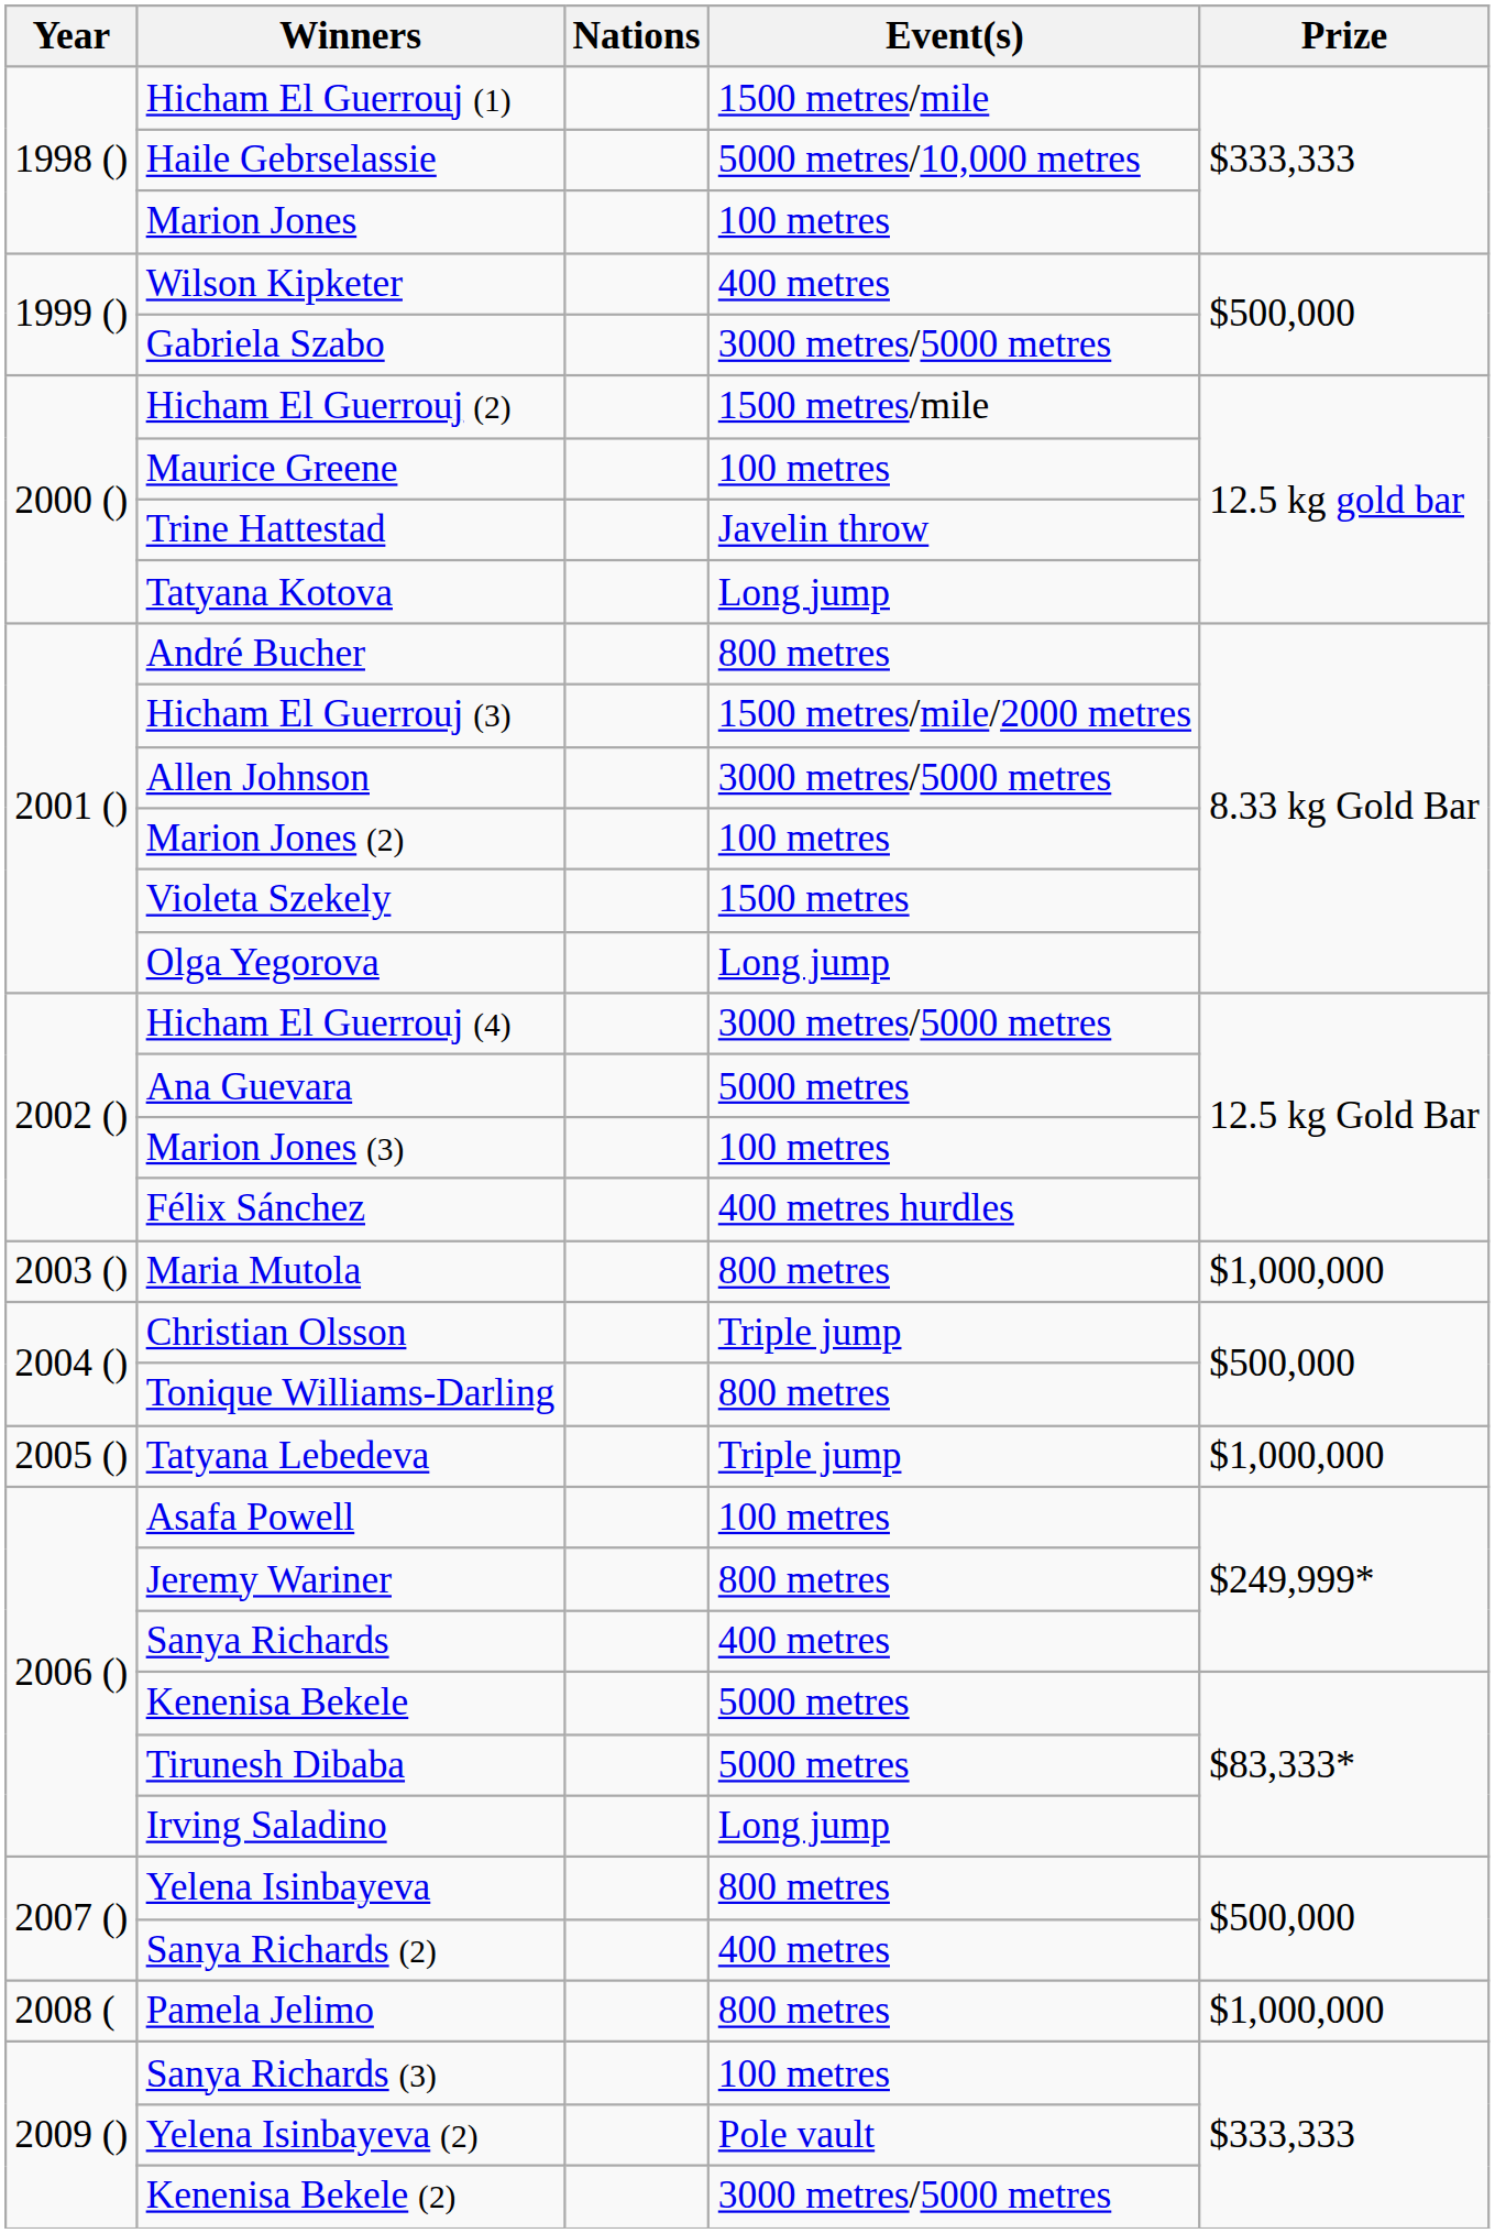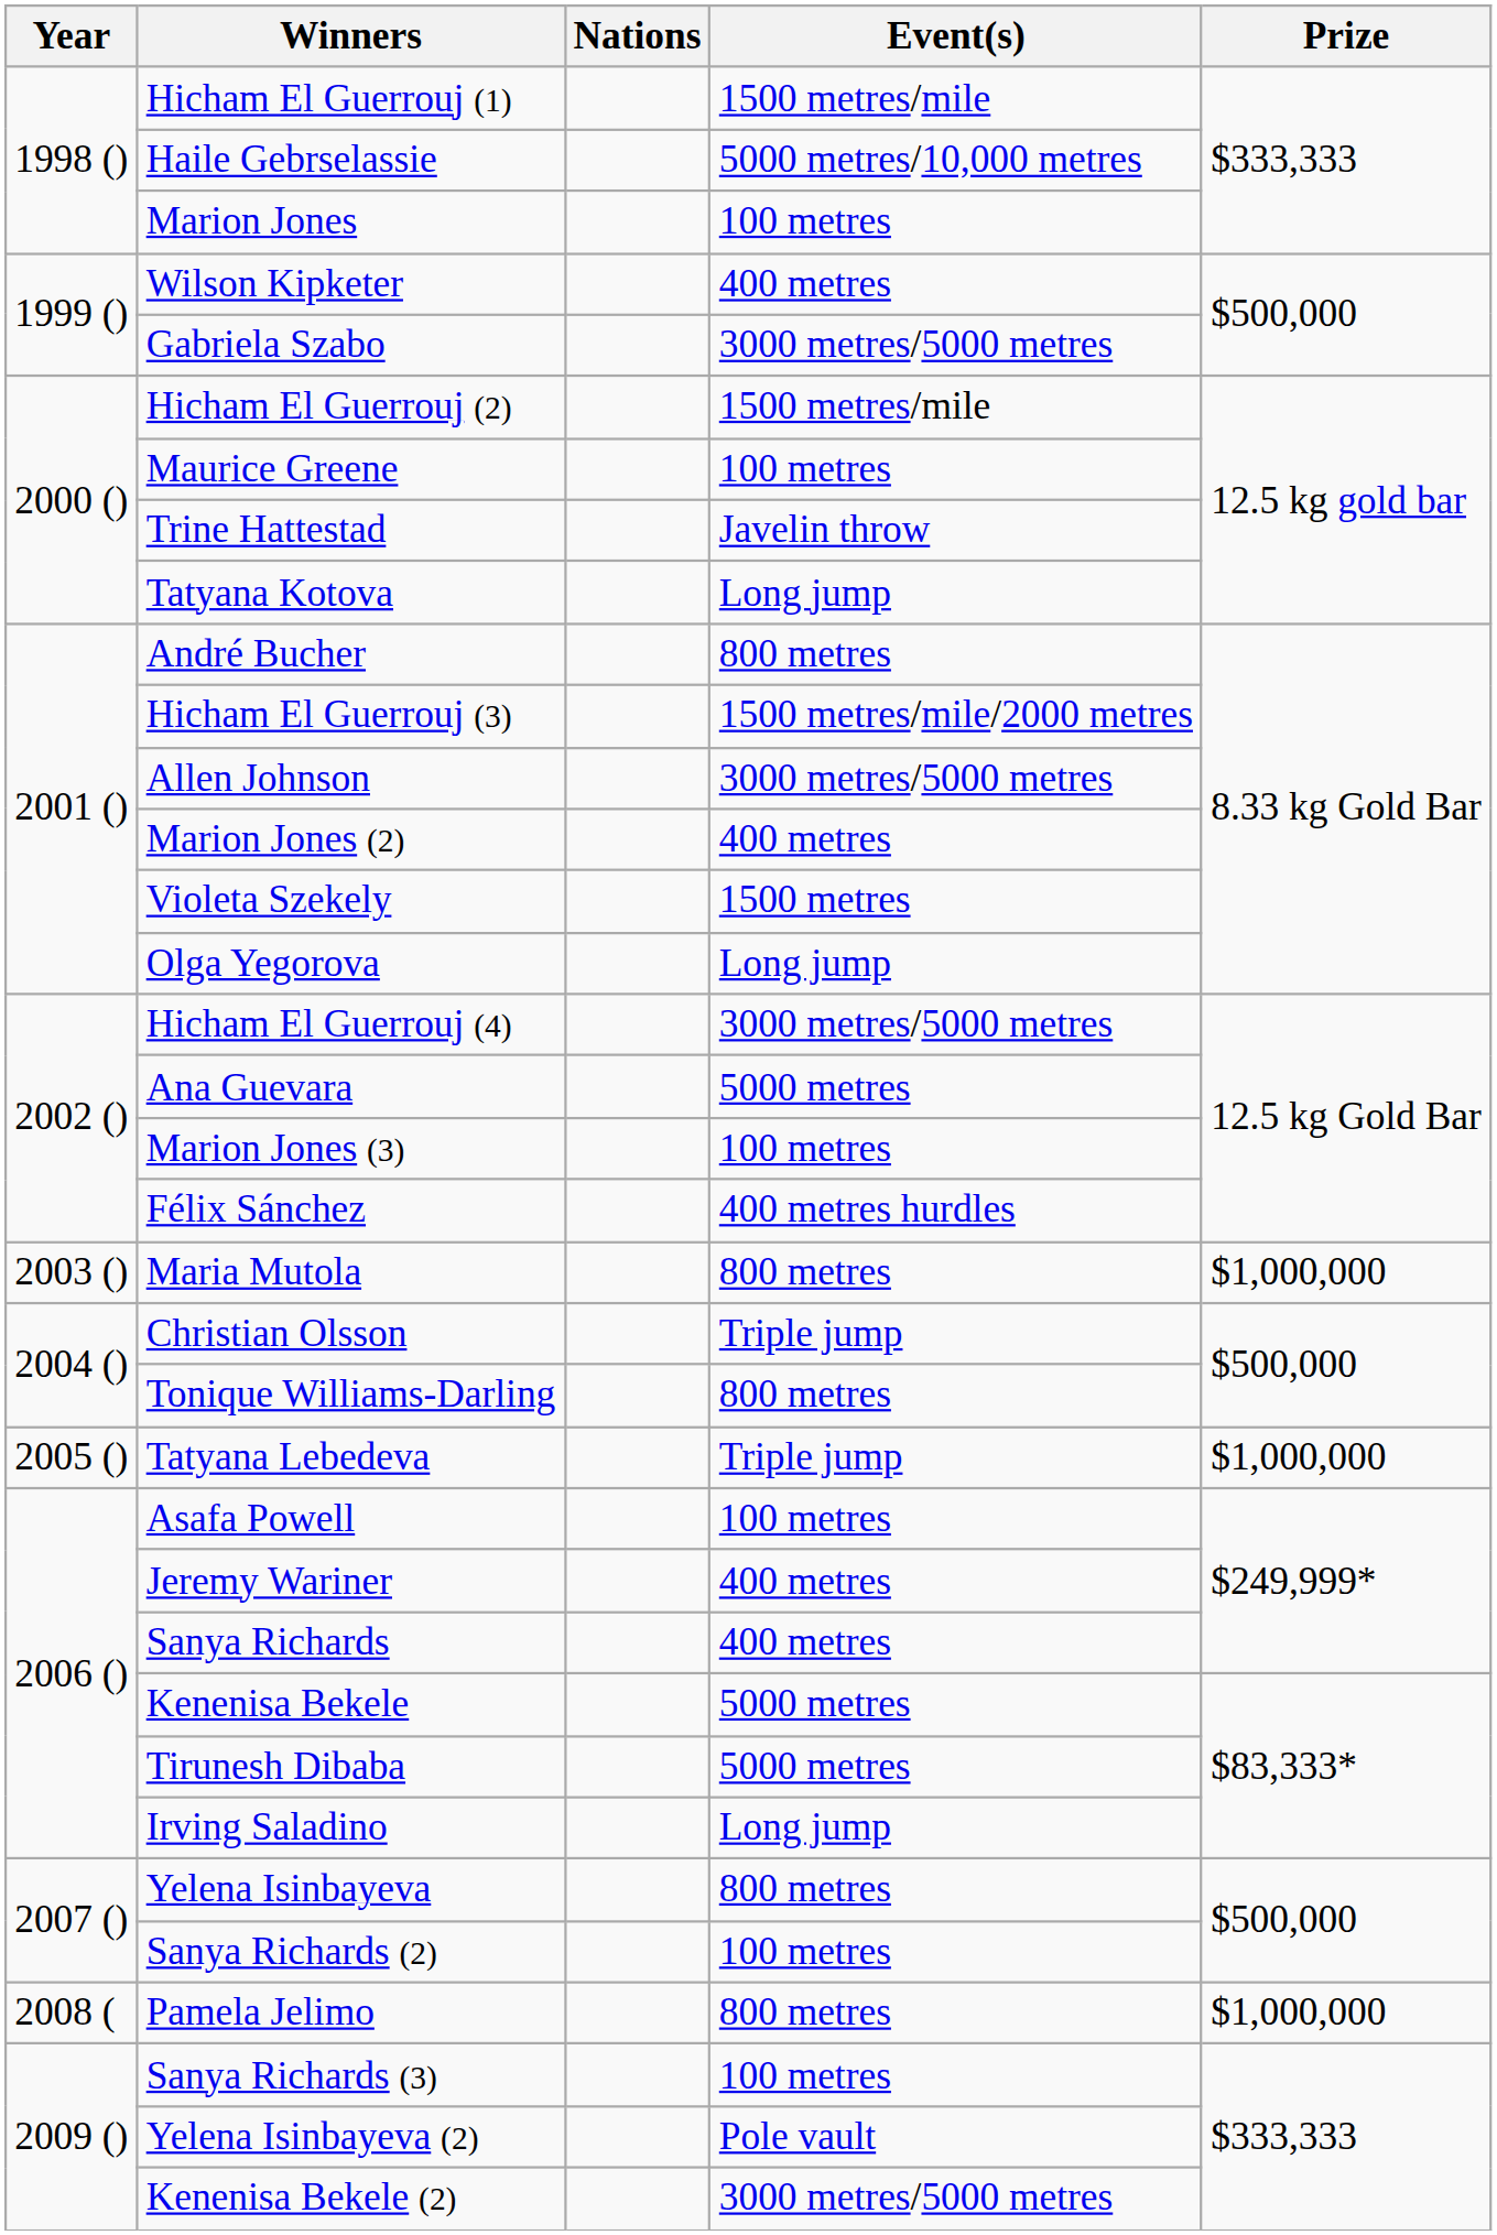Marion Jones (2) | Event(s): 100 metres -> 400 metres
Jeremy Wariner | Event(s): 800 metres -> 400 metres
Sanya Richards (2) | Event(s): 400 metres -> 100 metres
